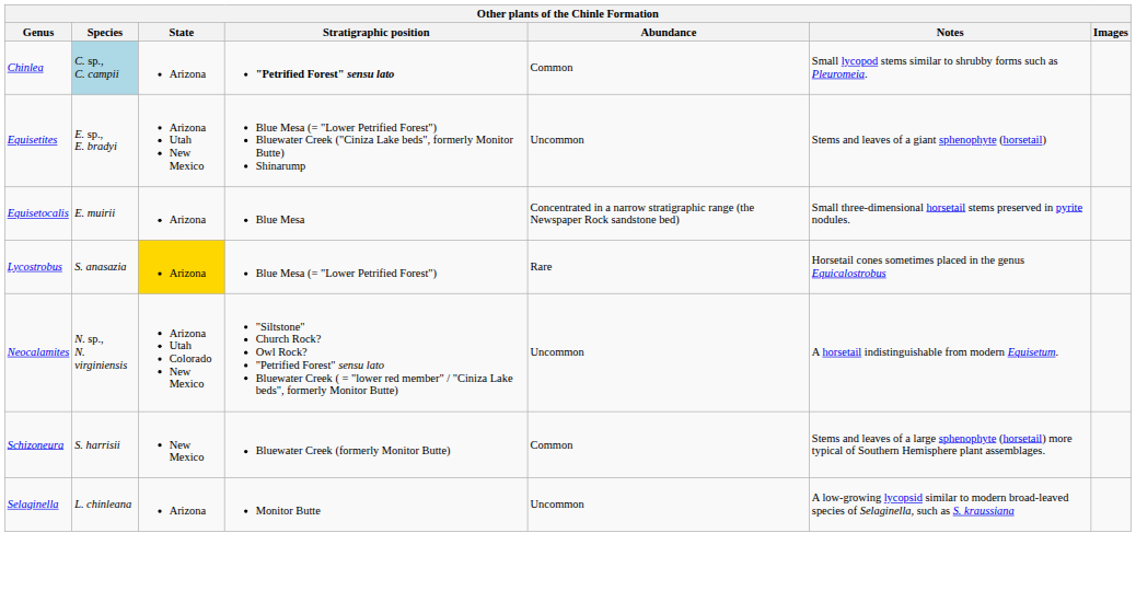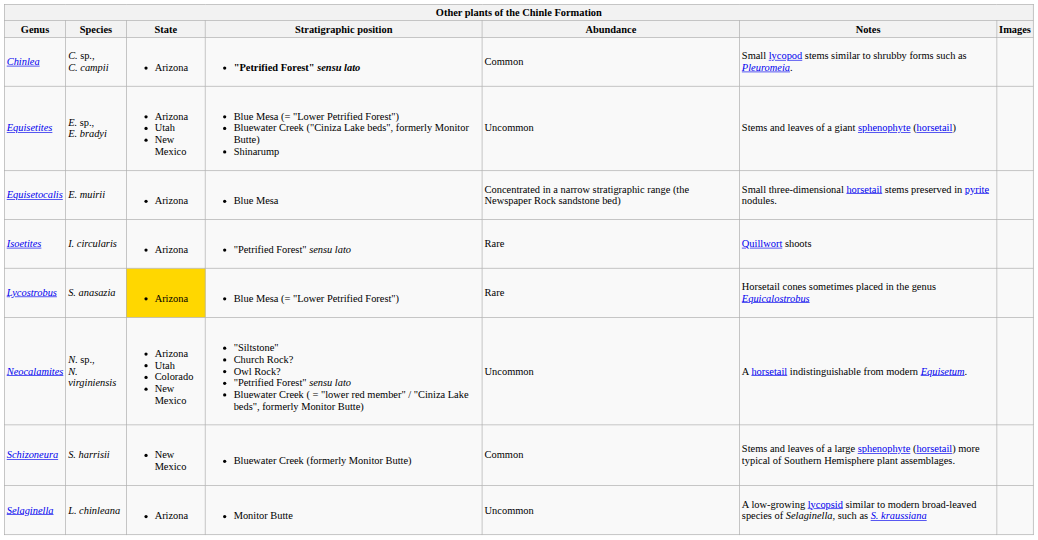Chinlea | Species: lightblue background -> no background
+ row: Isoetites | I. circularis | Arizona | "Petrified Forest" sensu lato | Rare | Quillwort shoots
